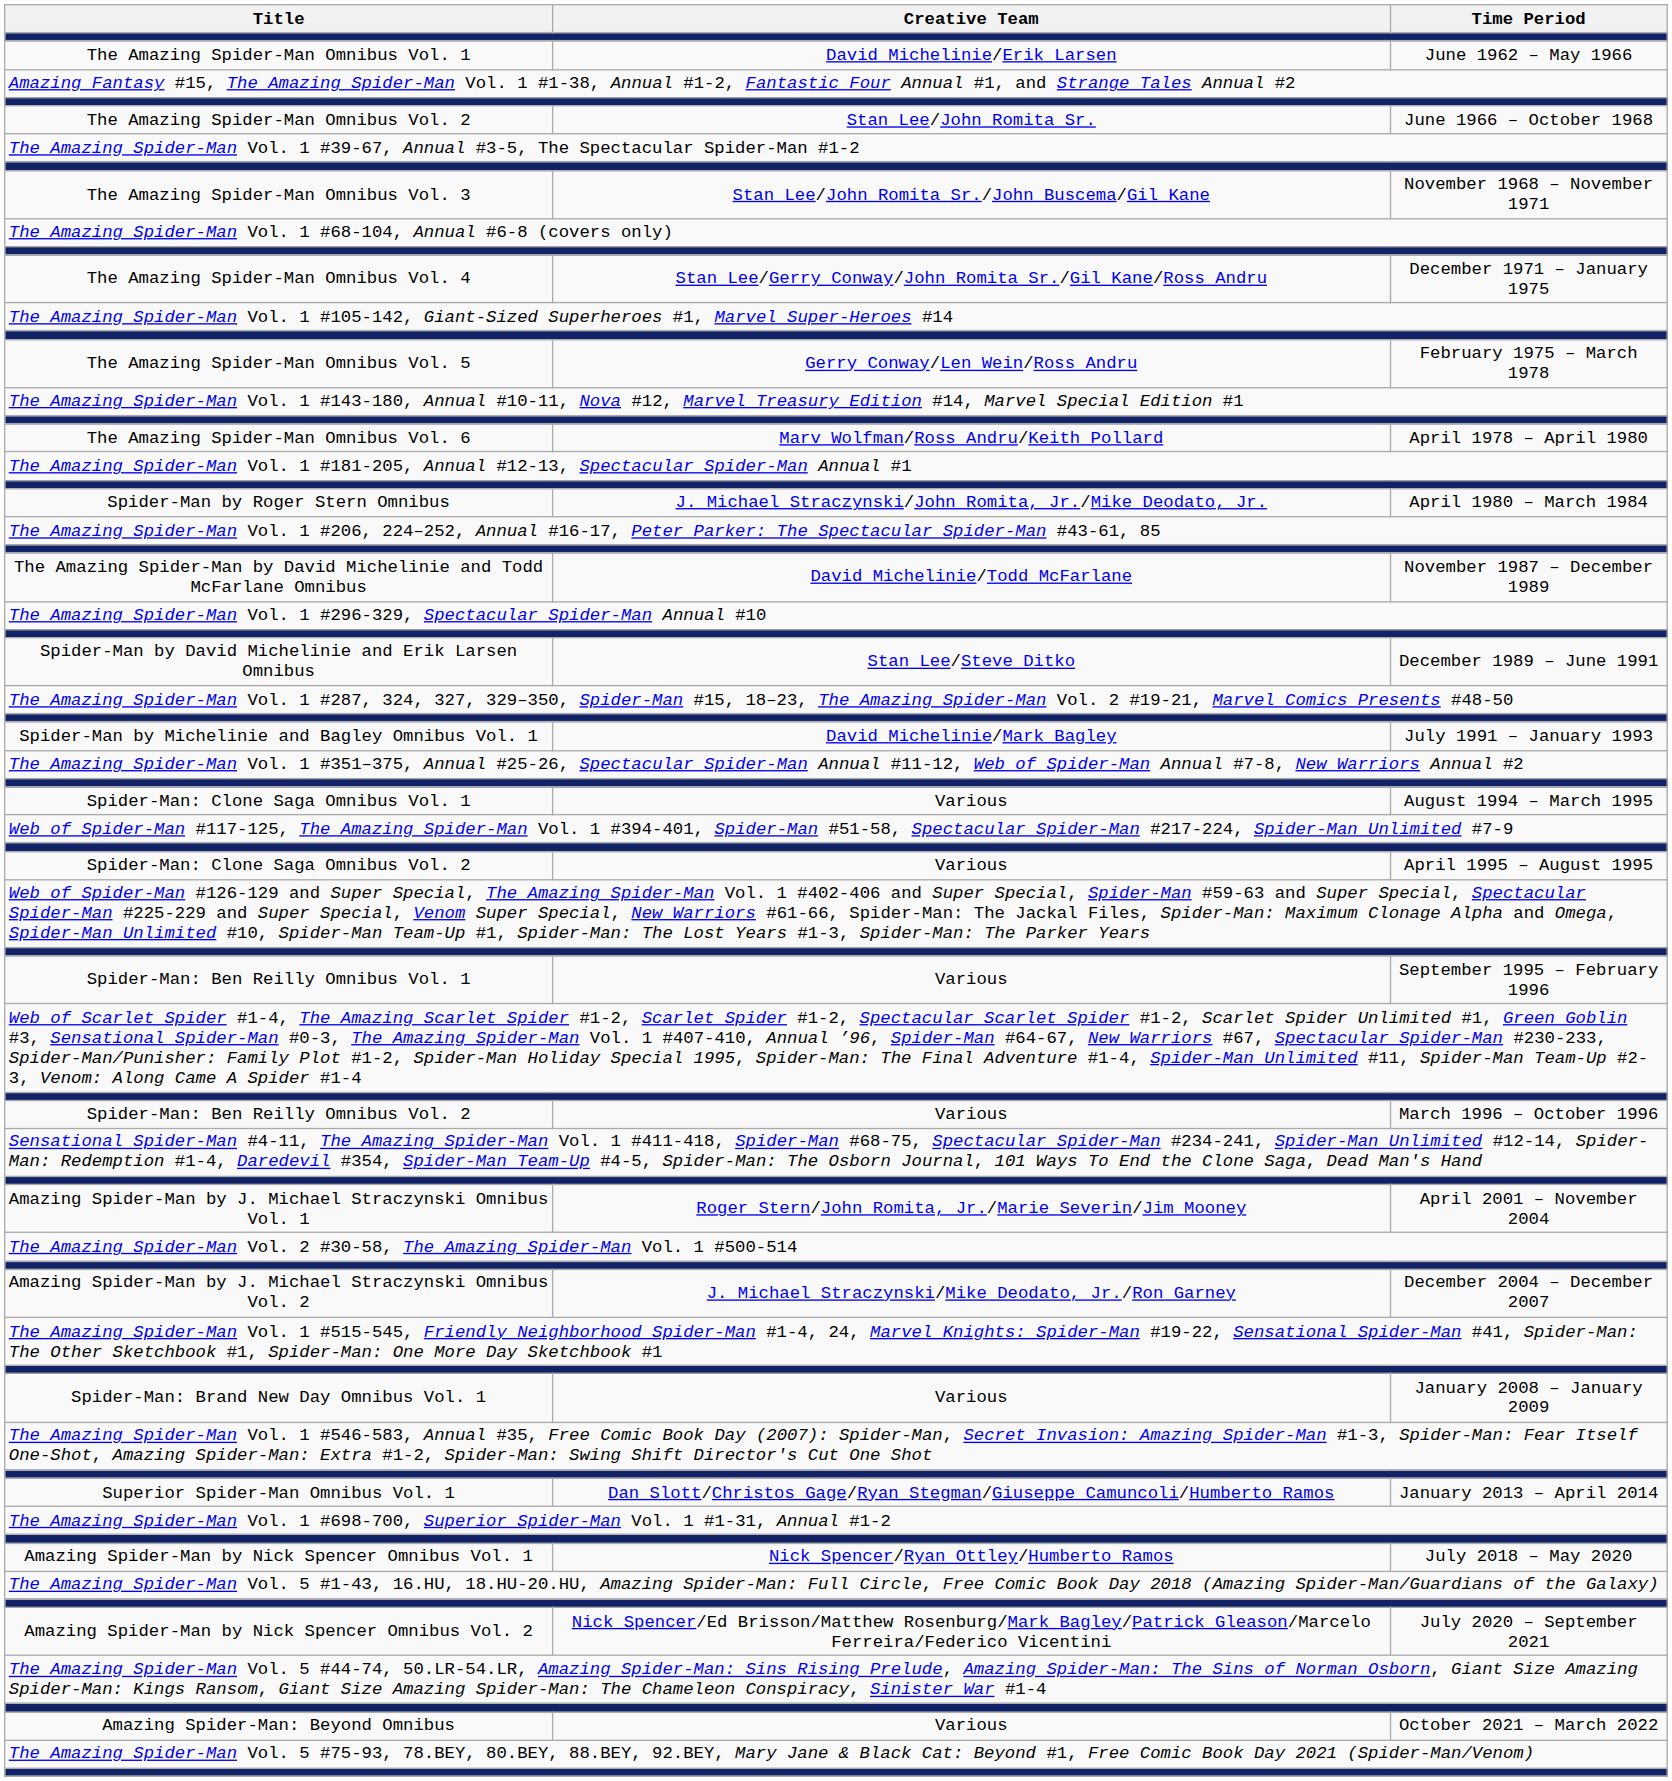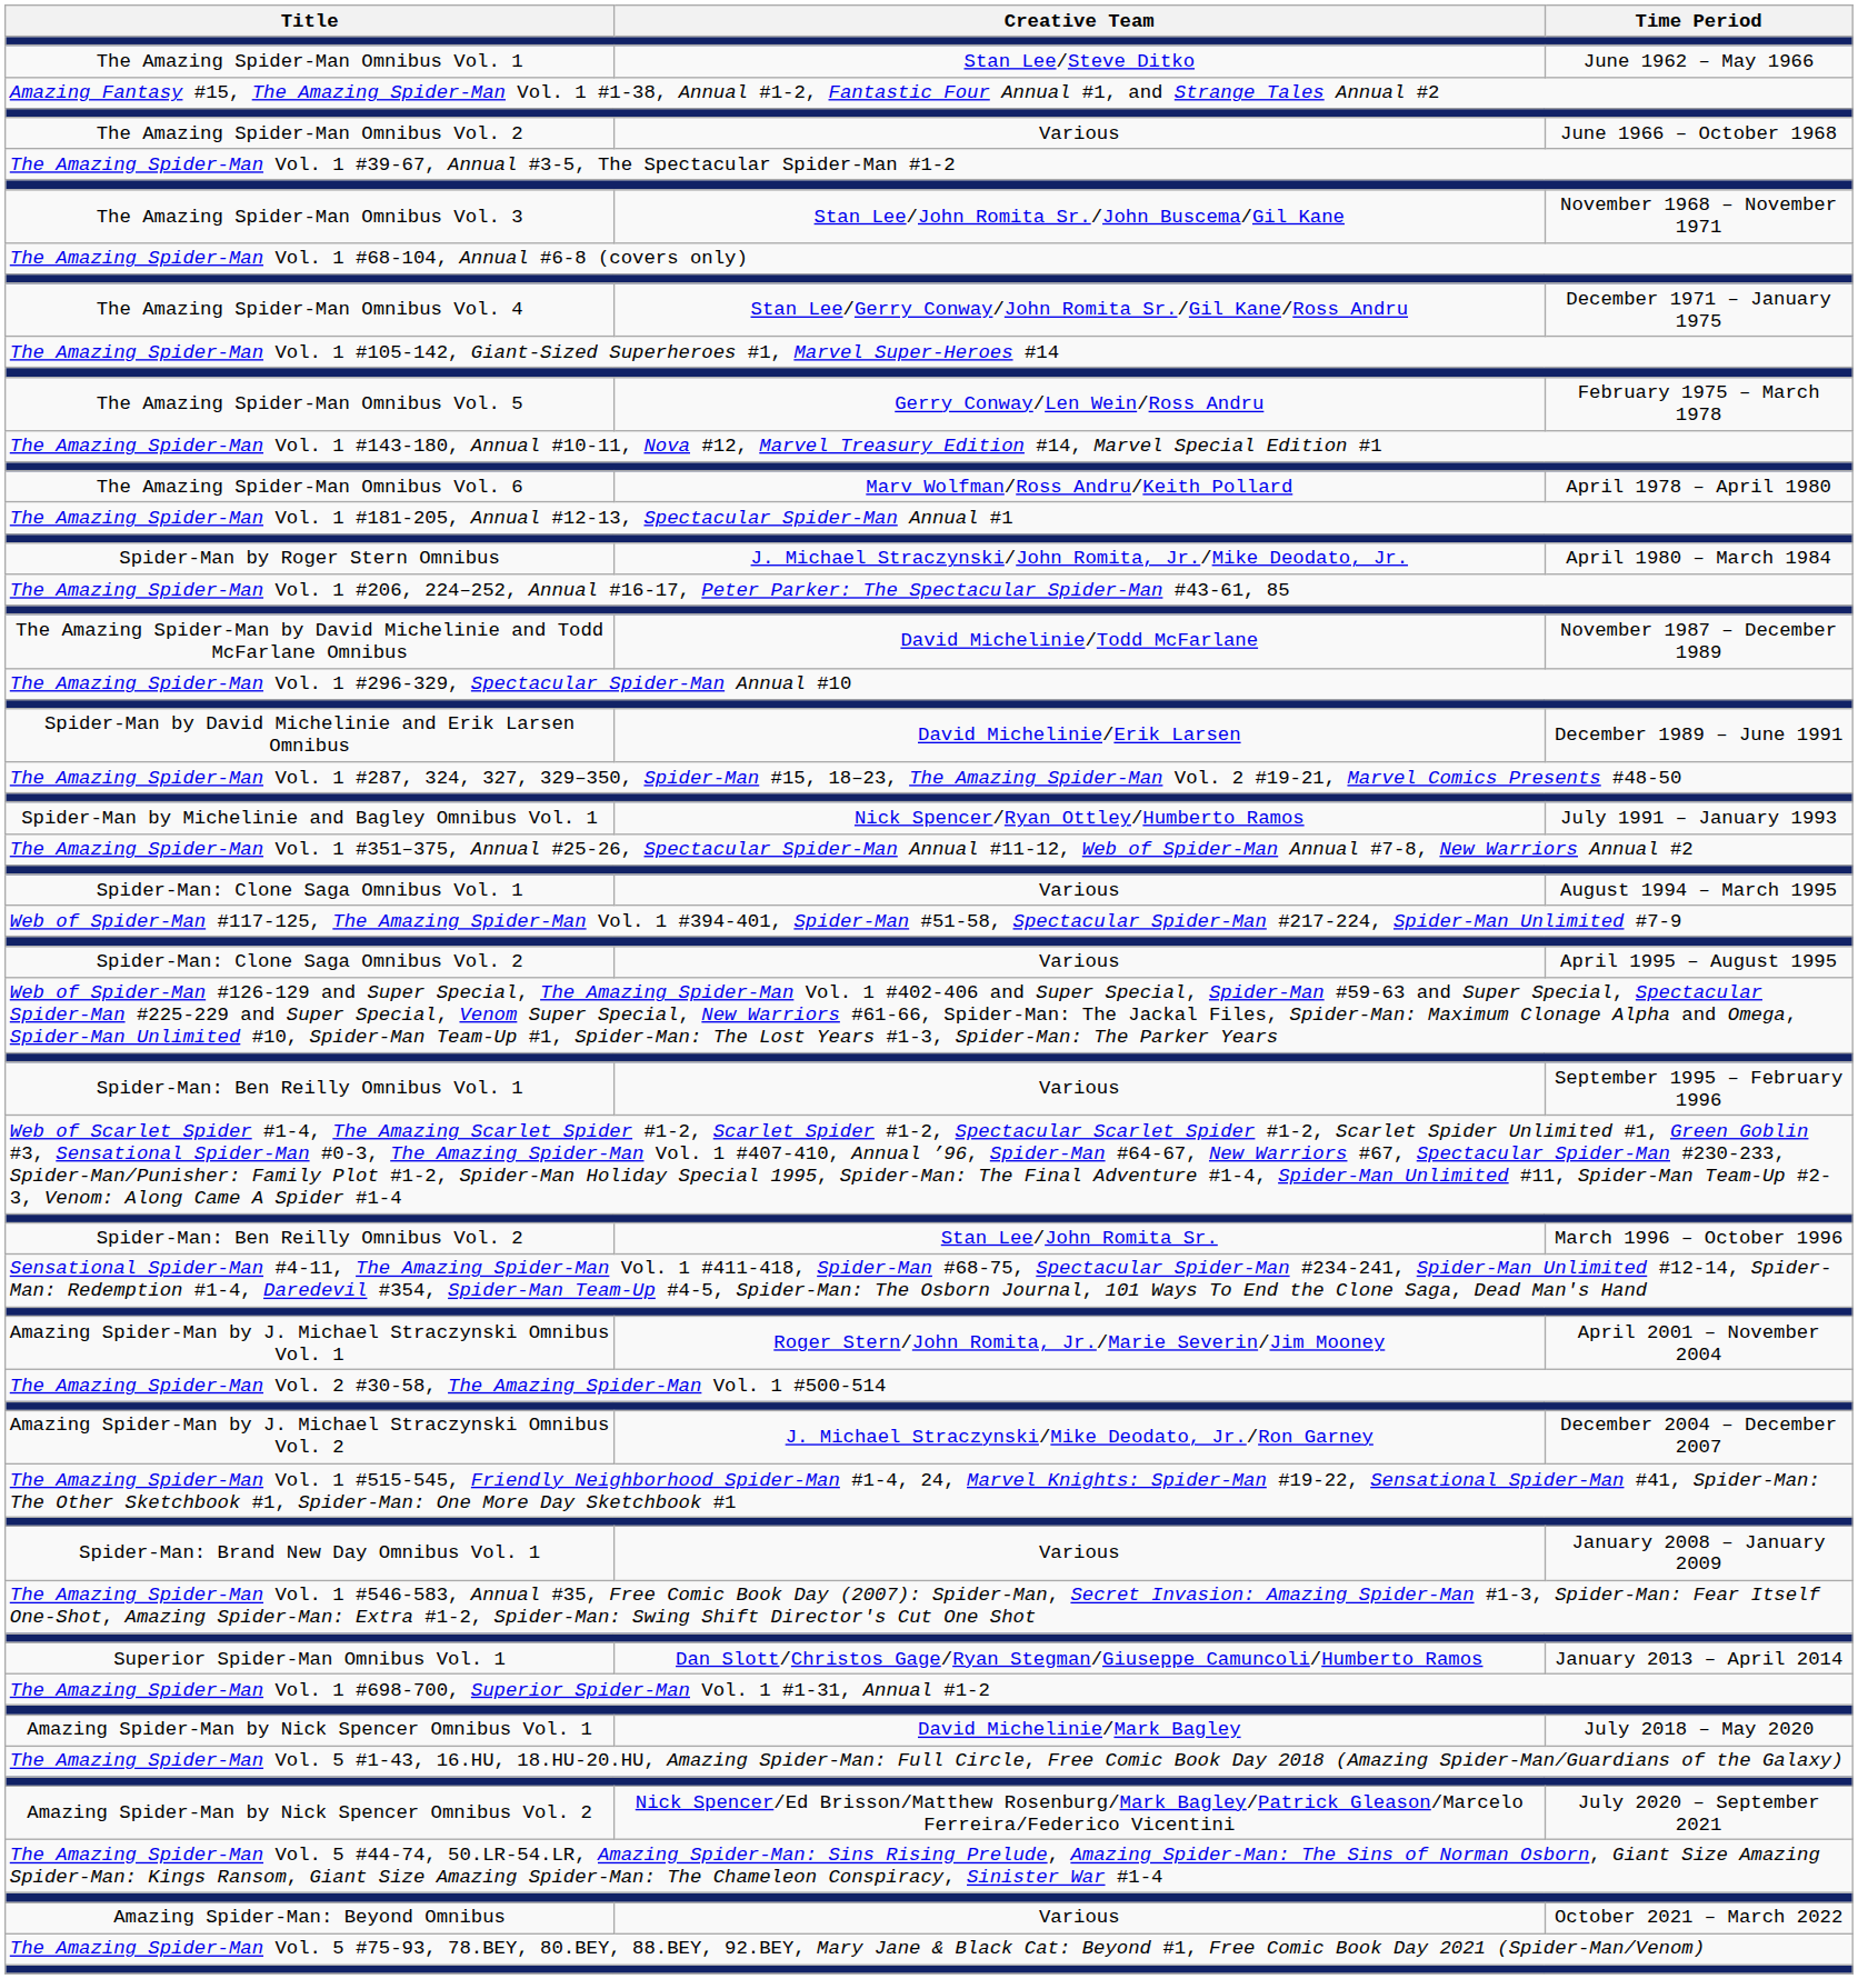The Amazing Spider-Man Omnibus Vol. 1 | Creative Team: David Michelinie/Erik Larsen -> Stan Lee/Steve Ditko
The Amazing Spider-Man Omnibus Vol. 2 | Creative Team: Stan Lee/John Romita Sr. -> Various
Spider-Man by David Michelinie and Erik Larsen Omnibus | Creative Team: Stan Lee/Steve Ditko -> David Michelinie/Erik Larsen
Spider-Man by Michelinie and Bagley Omnibus Vol. 1 | Creative Team: David Michelinie/Mark Bagley -> Nick Spencer/Ryan Ottley/Humberto Ramos
Spider-Man: Ben Reilly Omnibus Vol. 2 | Creative Team: Various -> Stan Lee/John Romita Sr.
Amazing Spider-Man by Nick Spencer Omnibus Vol. 1 | Creative Team: Nick Spencer/Ryan Ottley/Humberto Ramos -> David Michelinie/Mark Bagley
